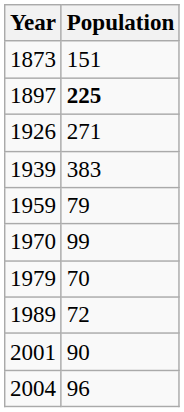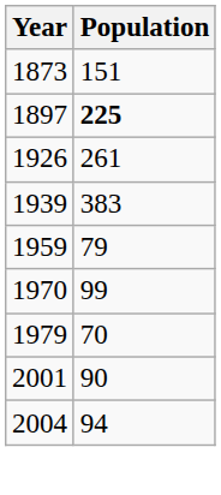1926 | Population: 271 -> 261
- row: 1989 | 72
2004 | Population: 96 -> 94
